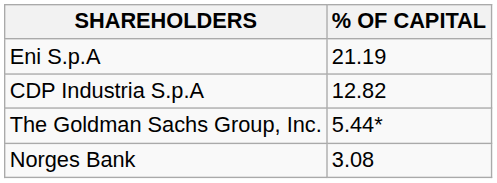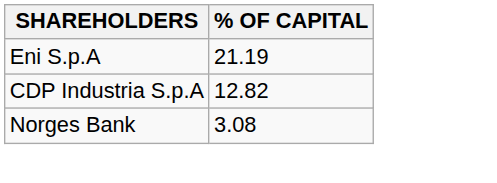- row: The Goldman Sachs Group, Inc. | 5.44*
